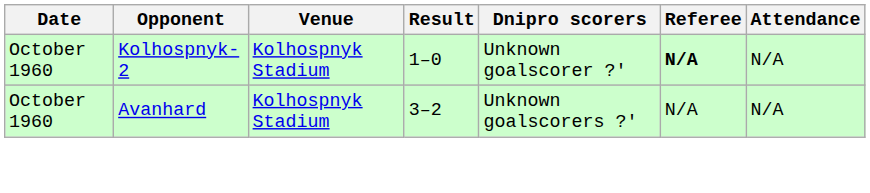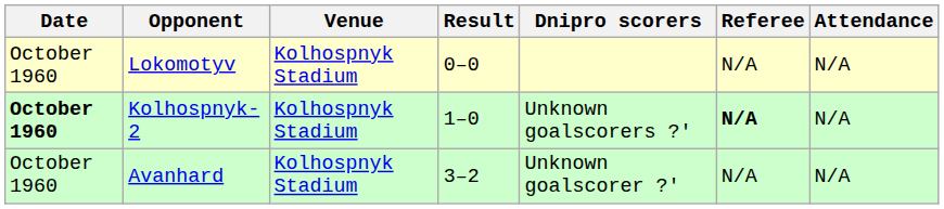+ row: October 1960 | Lokomotyv | Kolhospnyk Stadium | 0–0 | N/A | N/A
Kolhospnyk-2 | Date: normal -> bold
Kolhospnyk-2 | Dnipro scorers: Unknown goalscorer ?' -> Unknown goalscorers ?'
Avanhard | Dnipro scorers: Unknown goalscorers ?' -> Unknown goalscorer ?'
